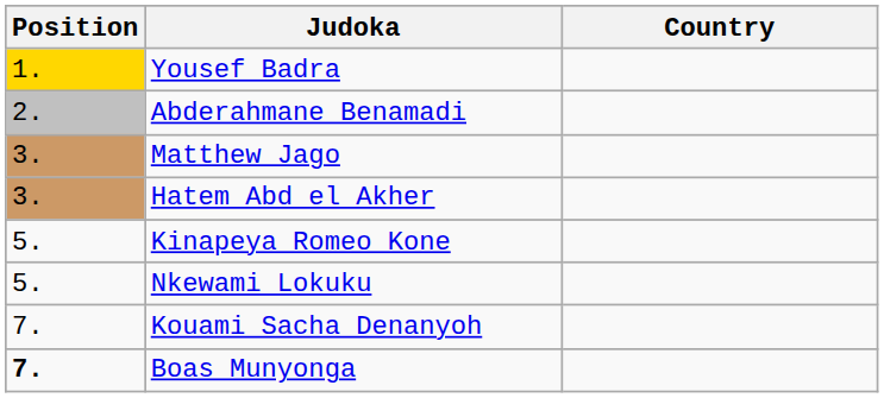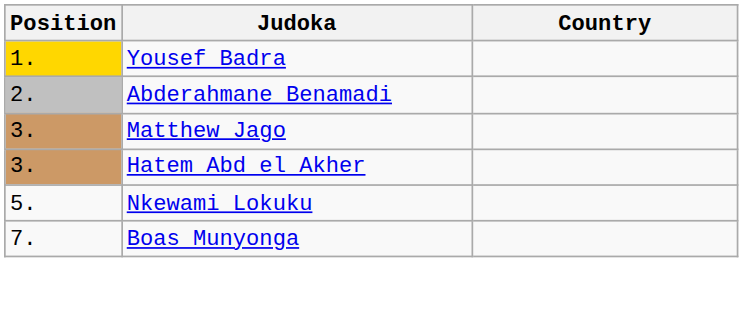- row: 5. | Kinapeya Romeo Kone
- row: 7. | Kouami Sacha Denanyoh
Boas Munyonga | Position: bold -> normal
